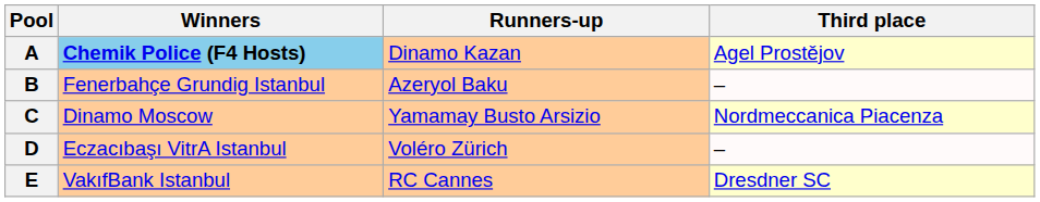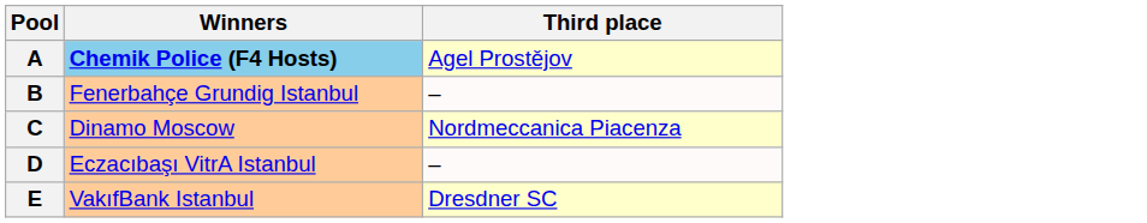- column: Runners-up | Dinamo Kazan | Azeryol Baku | Yamamay Busto Arsizio | Voléro Zürich | RC Cannes
